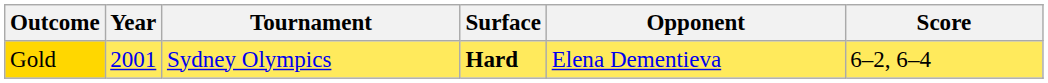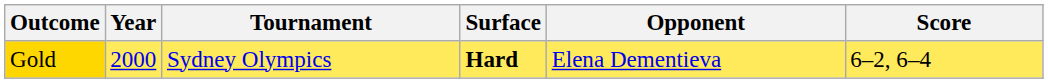Gold | Year: 2001 -> 2000
